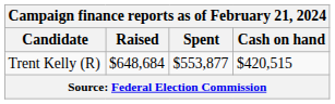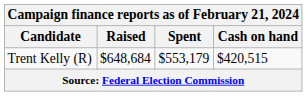Trent Kelly (R) | Spent: $553,877 -> $553,179
